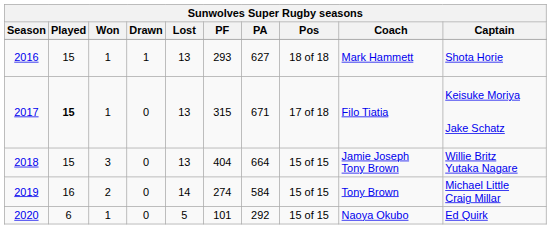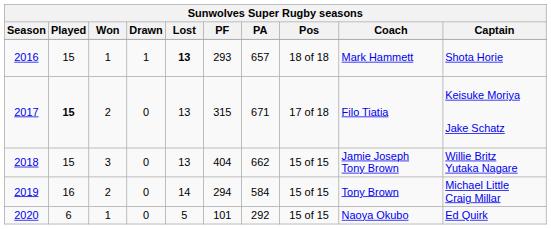2016 | Lost: normal -> bold
2016 | PA: 627 -> 657
2017 | Won: 1 -> 2
2018 | PA: 664 -> 662
2019 | PF: 274 -> 294
